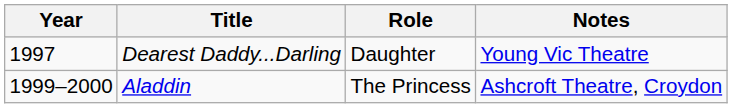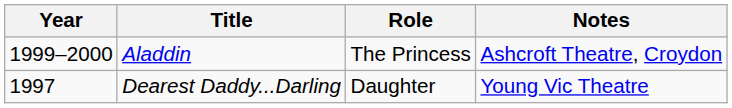rows swapped: Dearest Daddy...Darling <-> Aladdin
